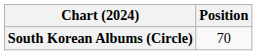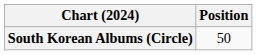South Korean Albums (Circle) | Position: 70 -> 50
